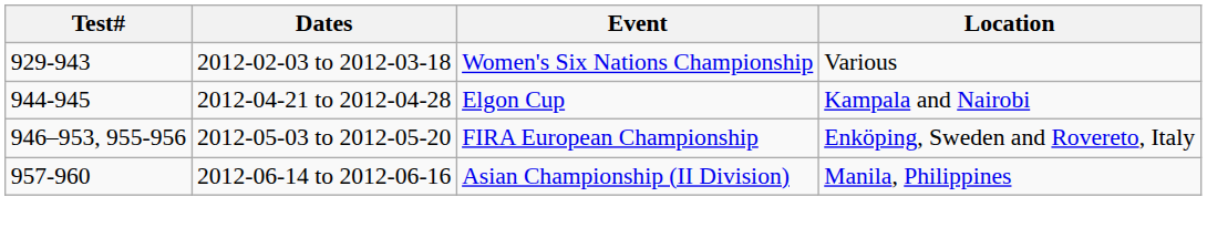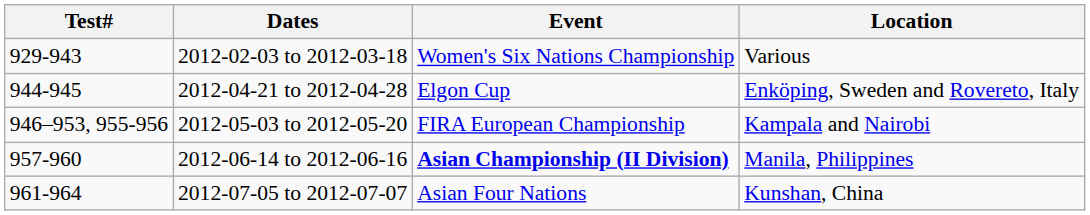2012-04-21 to 2012-04-28 | Location: Kampala and Nairobi -> Enköping, Sweden and Rovereto, Italy
2012-05-03 to 2012-05-20 | Location: Enköping, Sweden and Rovereto, Italy -> Kampala and Nairobi
2012-06-14 to 2012-06-16 | Event: normal -> bold
+ row: 961-964 | 2012-07-05 to 2012-07-07 | Asian Four Nations | Kunshan, China
